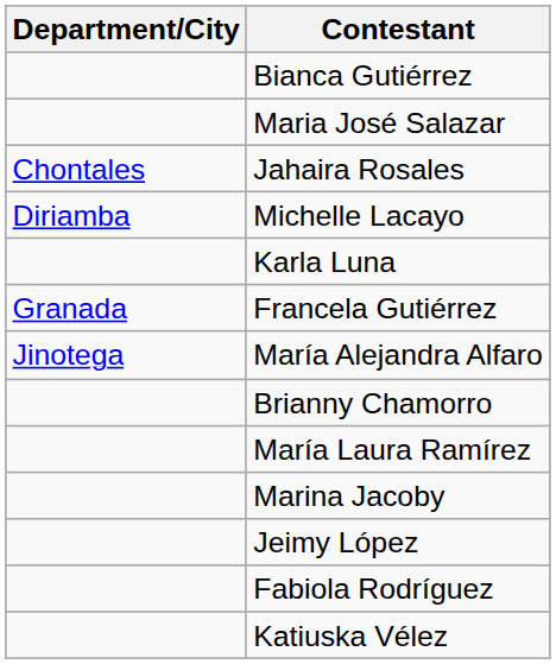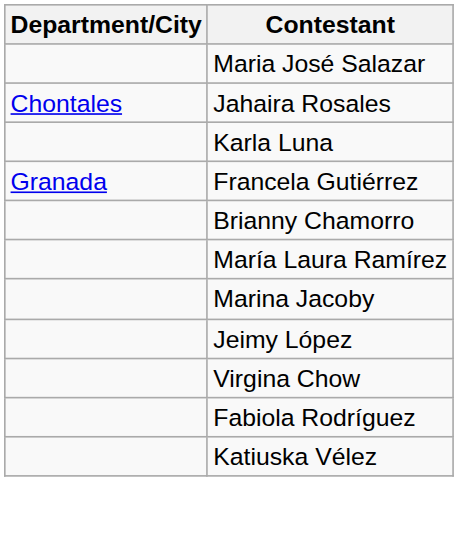- row: Bianca Gutiérrez
- row: Diriamba | Michelle Lacayo
- row: Jinotega | María Alejandra Alfaro
+ row: Virgina Chow
